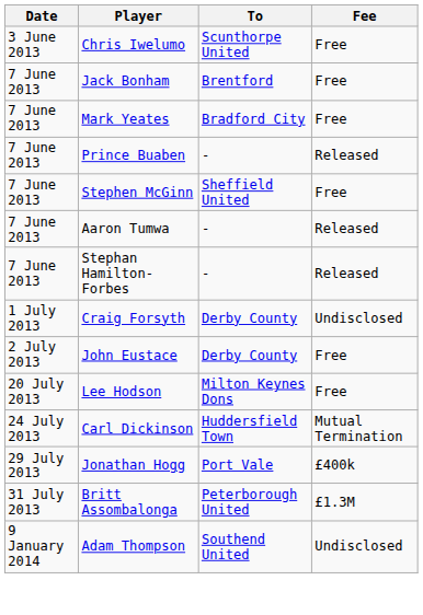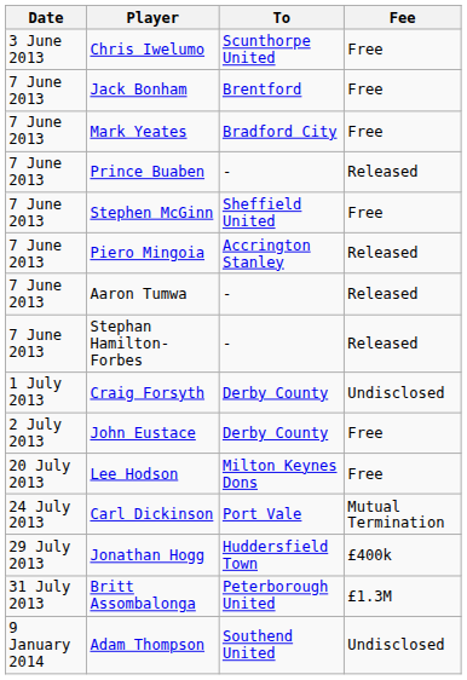+ row: 7 June 2013 | Piero Mingoia | Accrington Stanley | Released
Carl Dickinson | To: Huddersfield Town -> Port Vale
Jonathan Hogg | To: Port Vale -> Huddersfield Town
